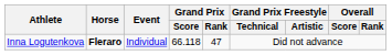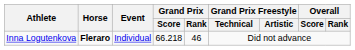Inna Logutenkova | Grand Prix / Score: 66.118 -> 66.218
Inna Logutenkova | Grand Prix / Rank: 47 -> 46
